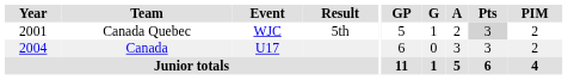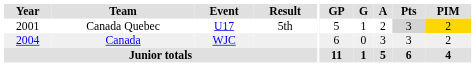Canada Quebec | Event: WJC -> U17
Canada Quebec | PIM: no background -> gold background
Canada | Event: U17 -> WJC
